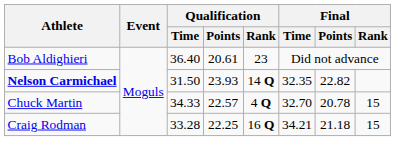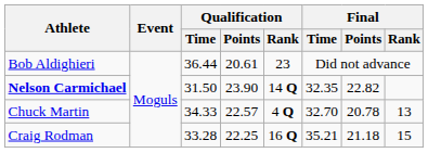Bob Aldighieri | Qualification / Time: 36.40 -> 36.44
Nelson Carmichael | Qualification / Points: 23.93 -> 23.90
Chuck Martin | Final / Rank: 15 -> 13
Craig Rodman | Final / Time: 34.21 -> 35.21
